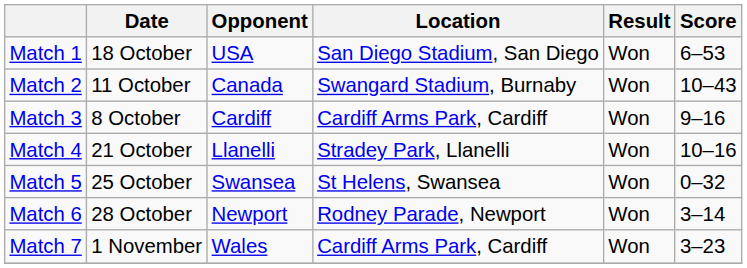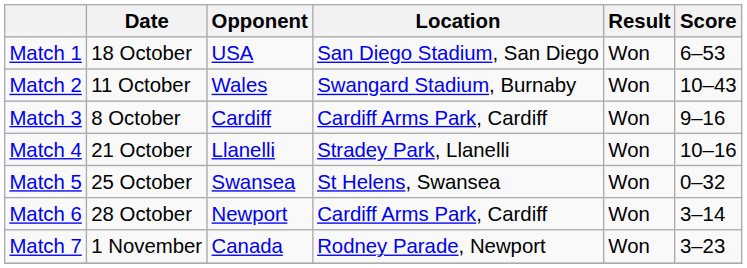Match 2 | Opponent: Canada -> Wales
Match 6 | Location: Rodney Parade, Newport -> Cardiff Arms Park, Cardiff
Match 7 | Opponent: Wales -> Canada
Match 7 | Location: Cardiff Arms Park, Cardiff -> Rodney Parade, Newport
